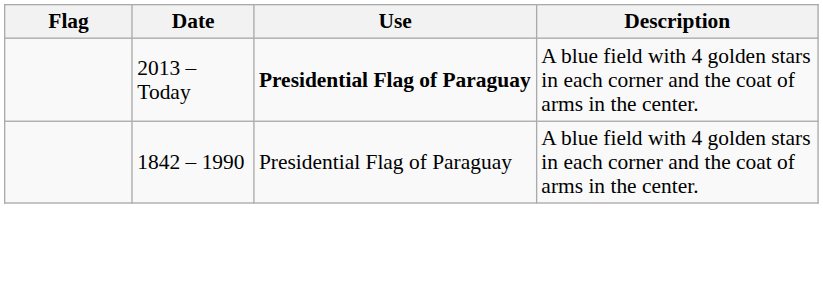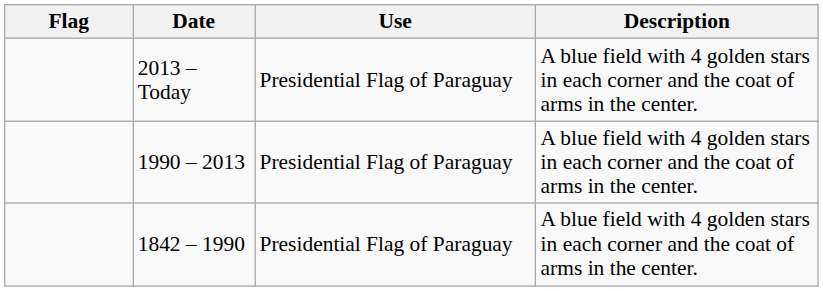2013 – Today | Use: bold -> normal
+ row: 1990 – 2013 | Presidential Flag of Paraguay | A blue field with 4 golden stars in each corner and the coat of arms in the center.
